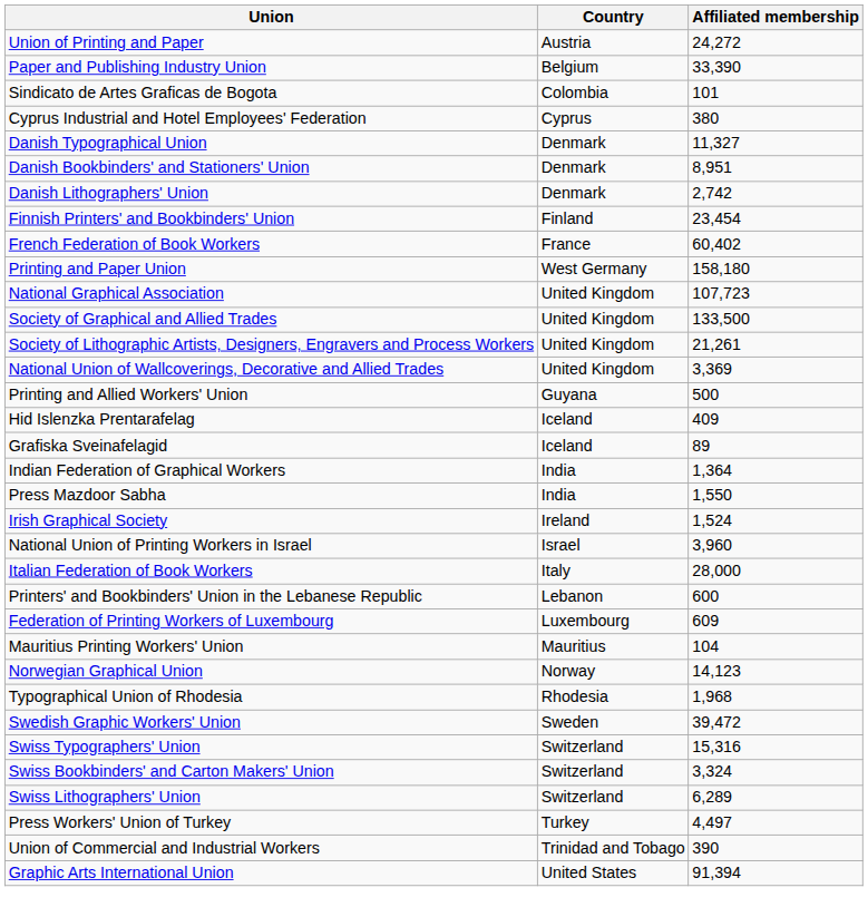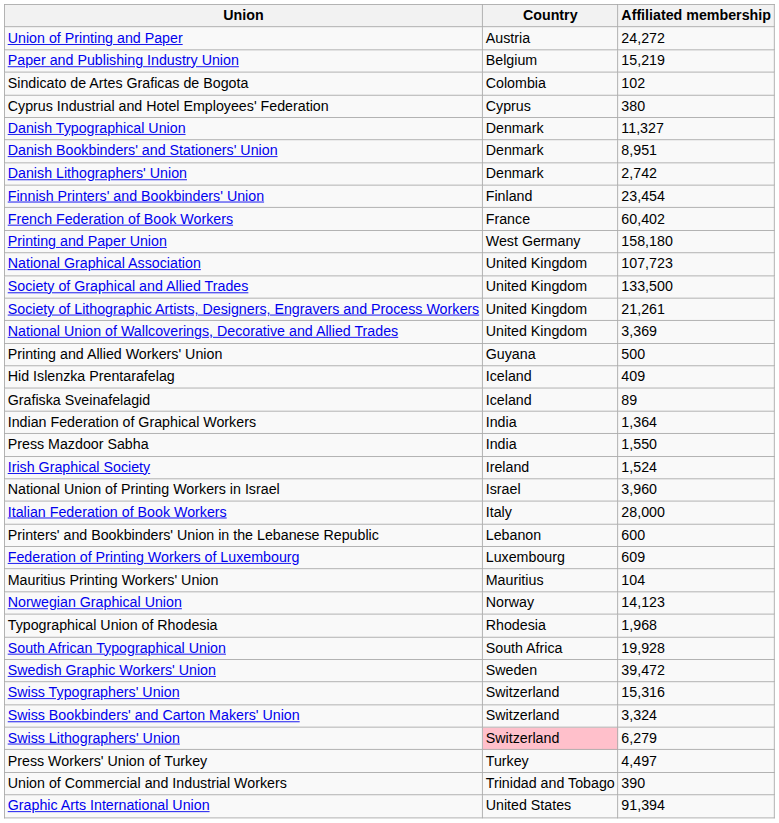Paper and Publishing Industry Union | Affiliated membership: 33,390 -> 15,219
Sindicato de Artes Graficas de Bogota | Affiliated membership: 101 -> 102
+ row: South African Typographical Union | South Africa | 19,928
Swiss Lithographers' Union | Country: no background -> pink background
Swiss Lithographers' Union | Affiliated membership: 6,289 -> 6,279
